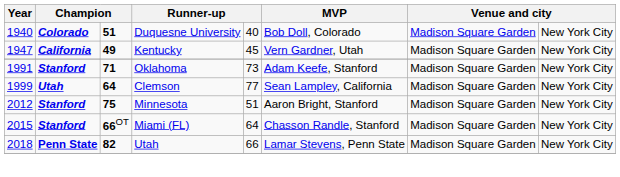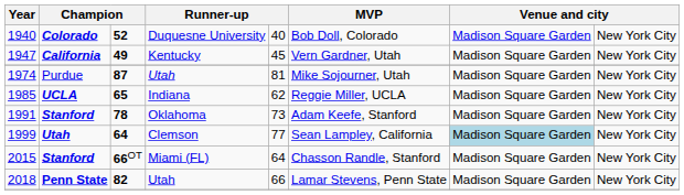1940 | column 3: 51 -> 52
+ row: 1974 | Purdue | 87 | Utah | 81 | Mike Sojourner, Utah | Madison Square Garden | New York City
+ row: 1985 | UCLA | 65 | Indiana | 62 | Reggie Miller, UCLA | Madison Square Garden | New York City
1991 | column 3: 71 -> 78
1999 | column 7: no background -> lightblue background
- row: 2012 | Stanford | 75 | Minnesota | 51 | Aaron Bright, Stanford | Madison Square Garden | New York City
